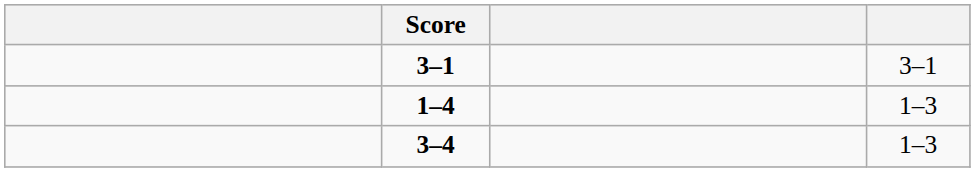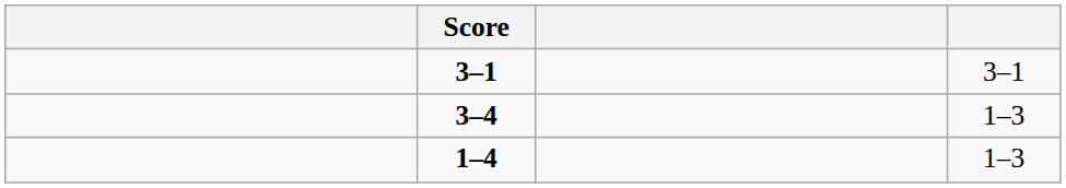rows swapped: 3–4 <-> 1–4
